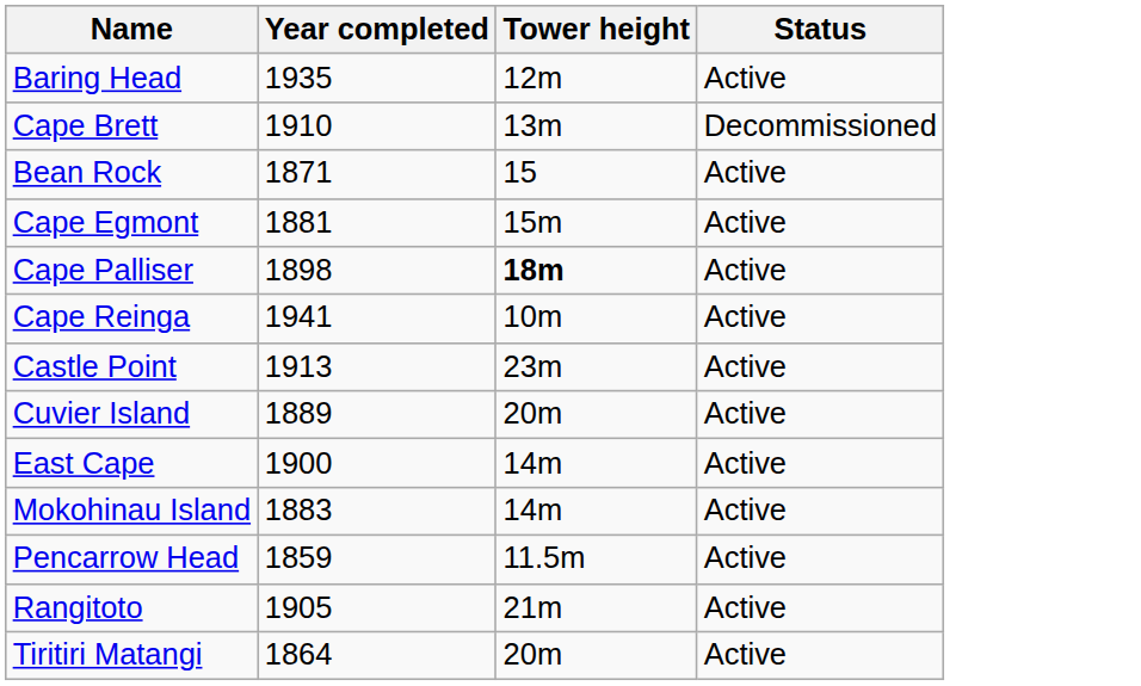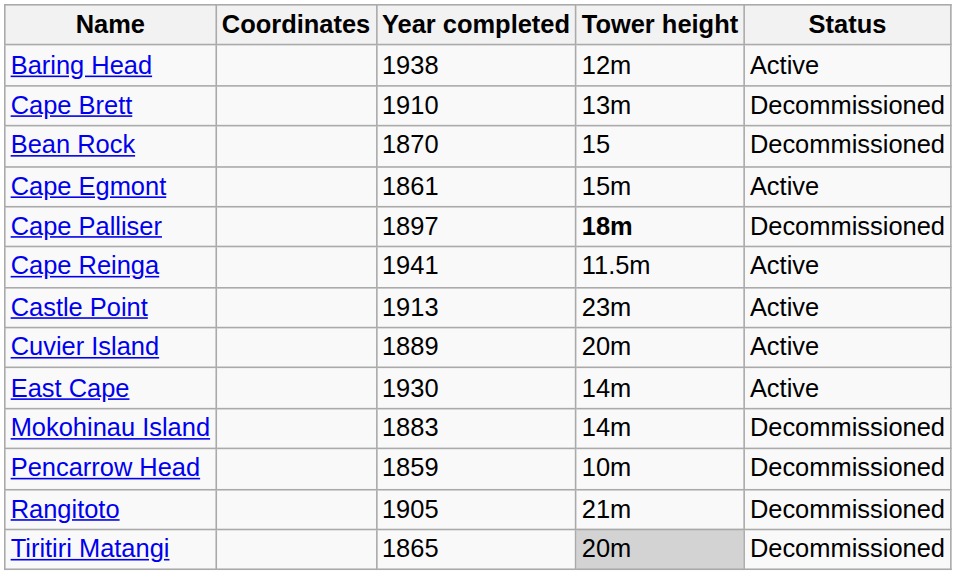+ column: Coordinates
Baring Head | Year completed: 1935 -> 1938
Bean Rock | Year completed: 1871 -> 1870
Bean Rock | Status: Active -> Decommissioned
Cape Egmont | Year completed: 1881 -> 1861
Cape Palliser | Year completed: 1898 -> 1897
Cape Palliser | Status: Active -> Decommissioned
Cape Reinga | Tower height: 10m -> 11.5m
East Cape | Year completed: 1900 -> 1930
Mokohinau Island | Status: Active -> Decommissioned
Pencarrow Head | Tower height: 11.5m -> 10m
Pencarrow Head | Status: Active -> Decommissioned
Rangitoto | Status: Active -> Decommissioned
Tiritiri Matangi | Year completed: 1864 -> 1865
Tiritiri Matangi | Tower height: no background -> lightgrey background
Tiritiri Matangi | Status: Active -> Decommissioned
